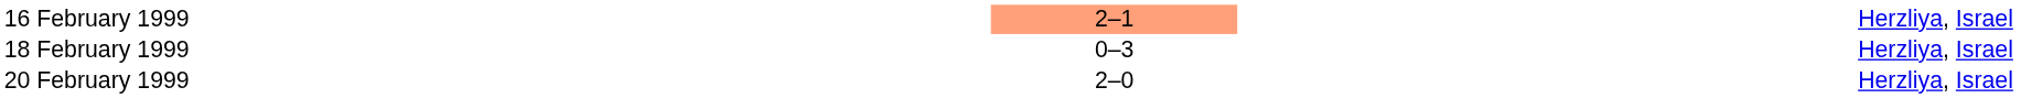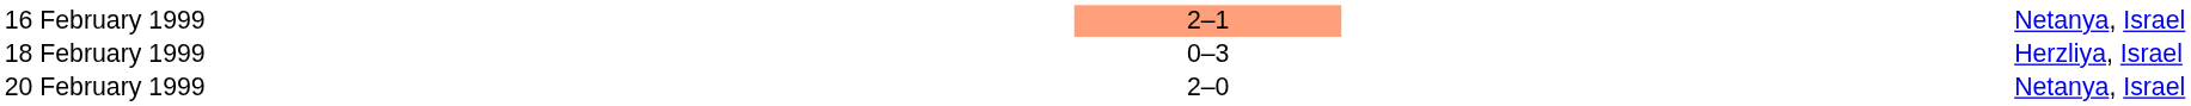16 February 1999 | column 5: Herzliya, Israel -> Netanya, Israel
20 February 1999 | column 5: Herzliya, Israel -> Netanya, Israel
